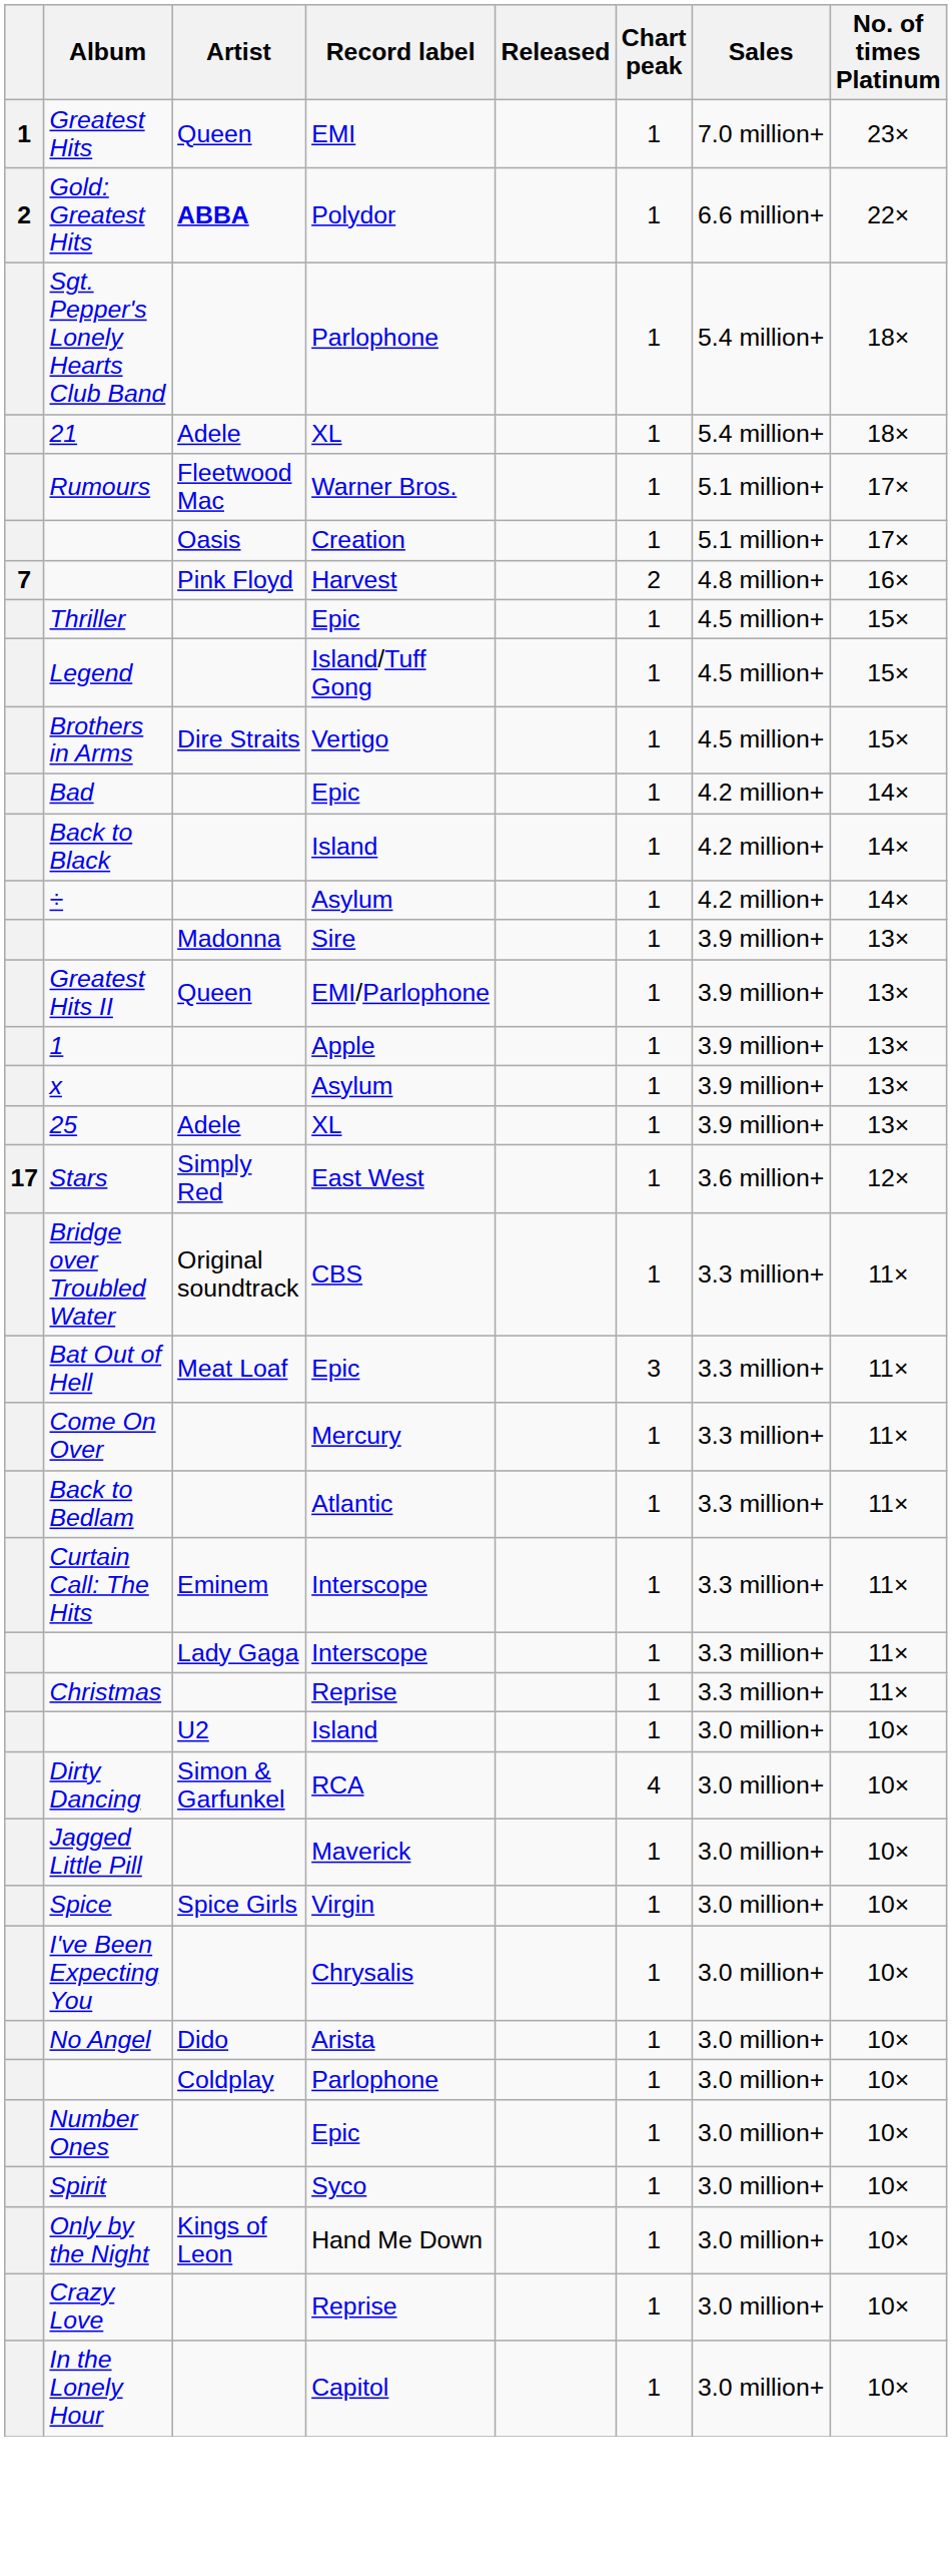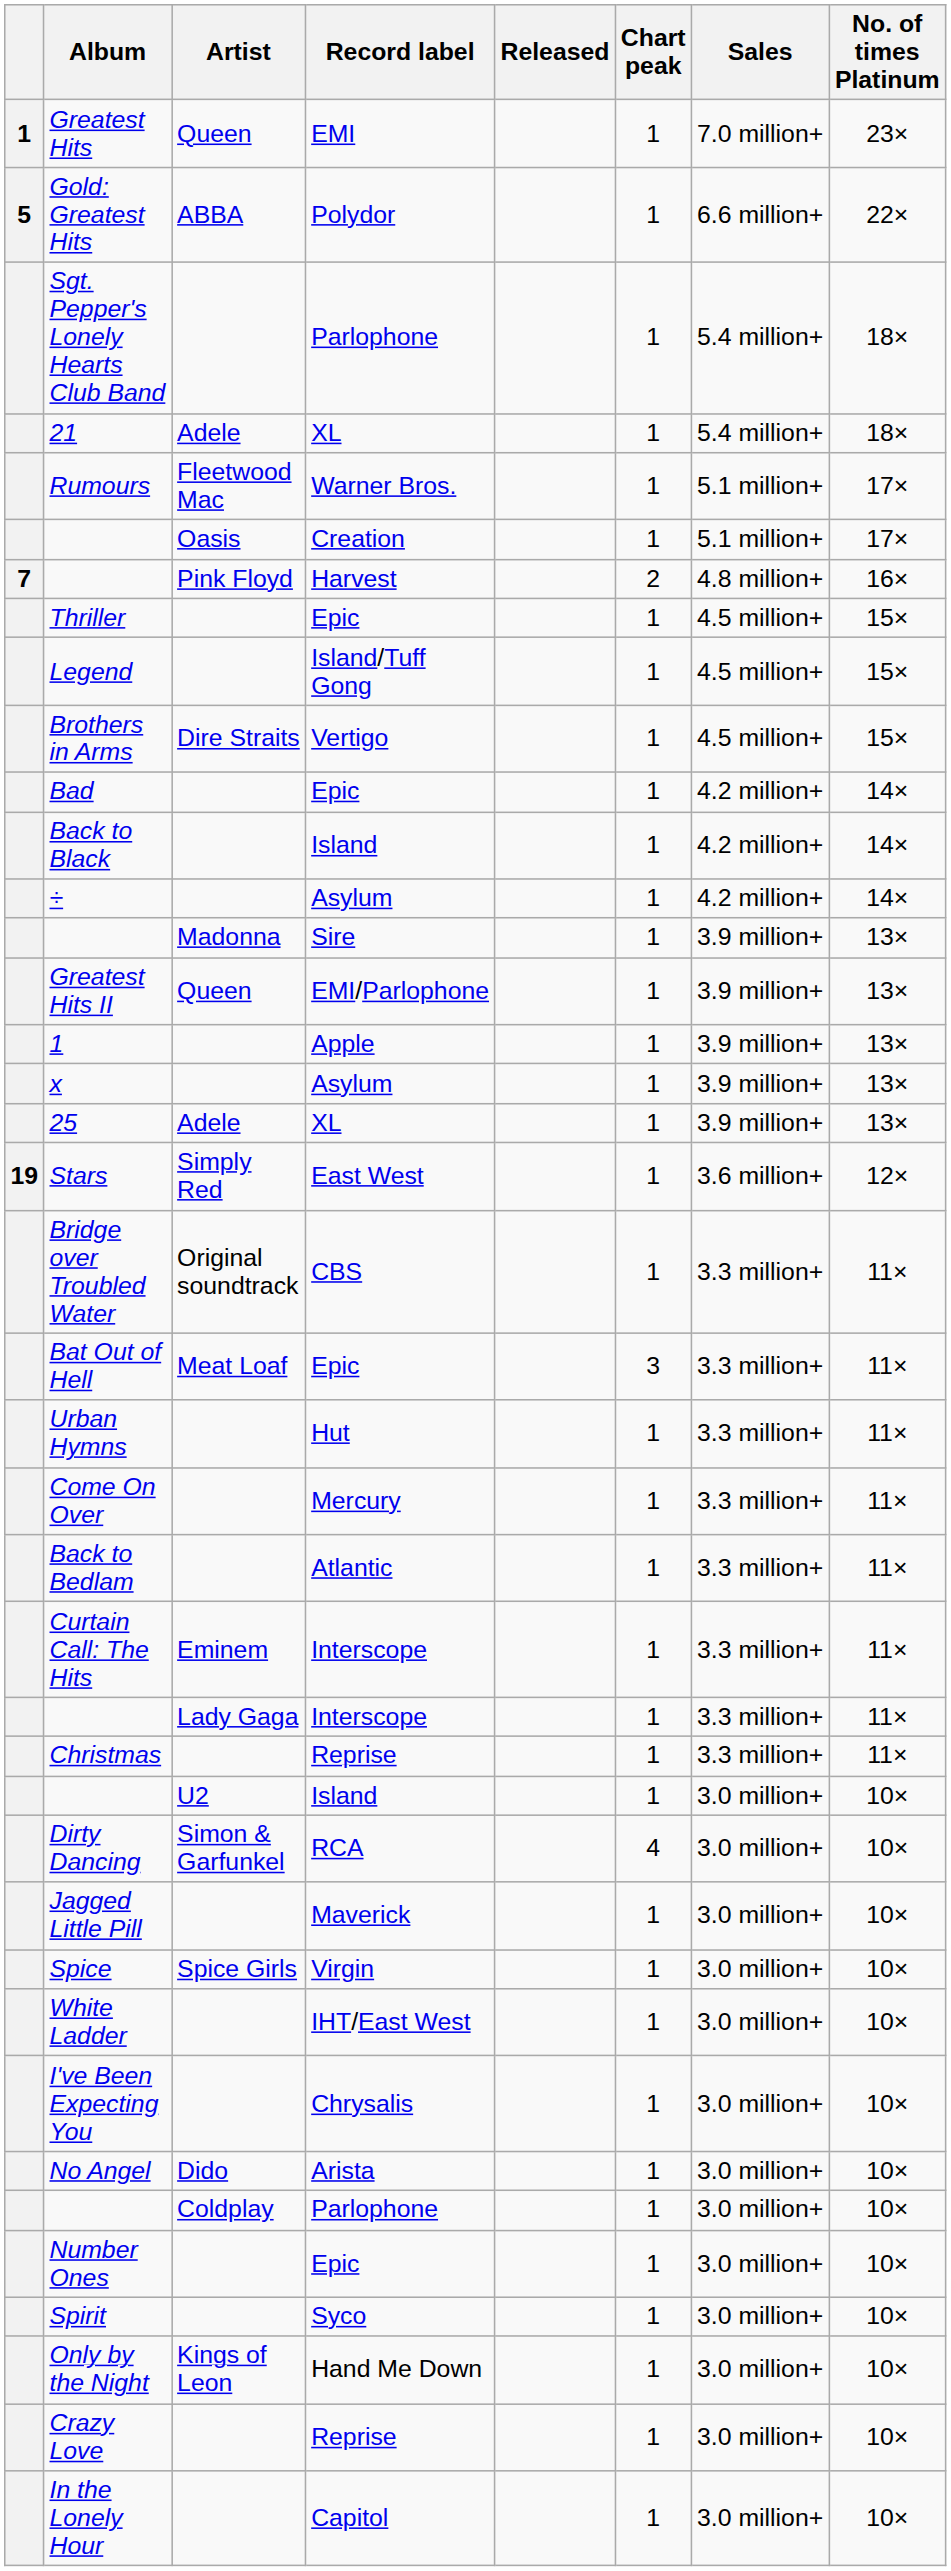Gold: Greatest Hits | column 1: 2 -> 5
Gold: Greatest Hits | Artist: bold -> normal
Stars | column 1: 17 -> 19
+ row: Urban Hymns | Hut | 1 | 3.3 million+ | 11×
+ row: White Ladder | IHT/East West | 1 | 3.0 million+ | 10×
